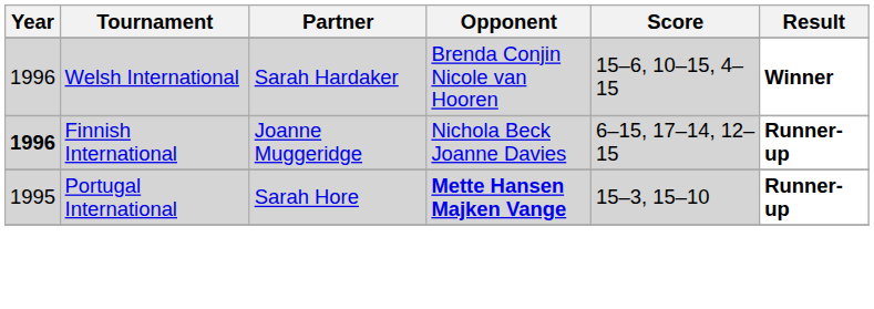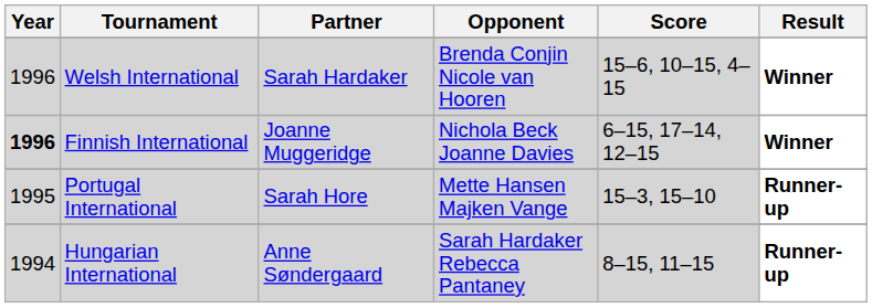Finnish International | Result: Runner-up -> Winner
Portugal International | Opponent: bold -> normal
+ row: 1994 | Hungarian International | Anne Søndergaard | Sarah Hardaker Rebecca Pantaney | 8–15, 11–15 | Runner-up
